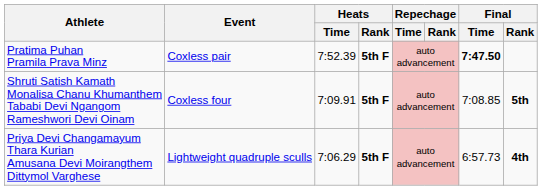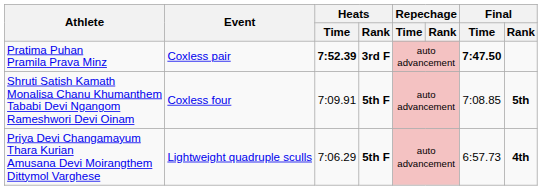Pratima Puhan Pramila Prava Minz | Heats / Time: normal -> bold
Pratima Puhan Pramila Prava Minz | Heats / Rank: 5th F -> 3rd F
